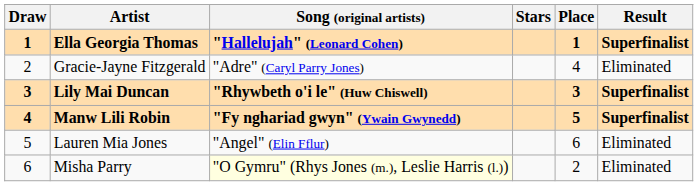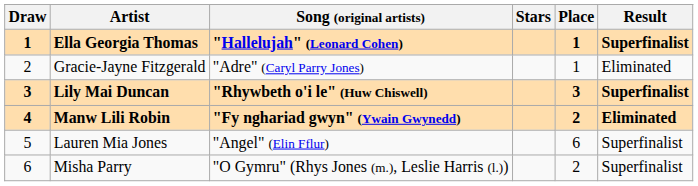Gracie-Jayne Fitzgerald | Place: 4 -> 1
Manw Lili Robin | Place: 5 -> 2
Manw Lili Robin | Result: Superfinalist -> Eliminated
Lauren Mia Jones | Result: Eliminated -> Superfinalist
Misha Parry | Song (original artists): lightyellow background -> no background
Misha Parry | Result: Eliminated -> Superfinalist
